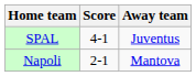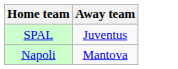- column: Score | 4-1 | 2-1
